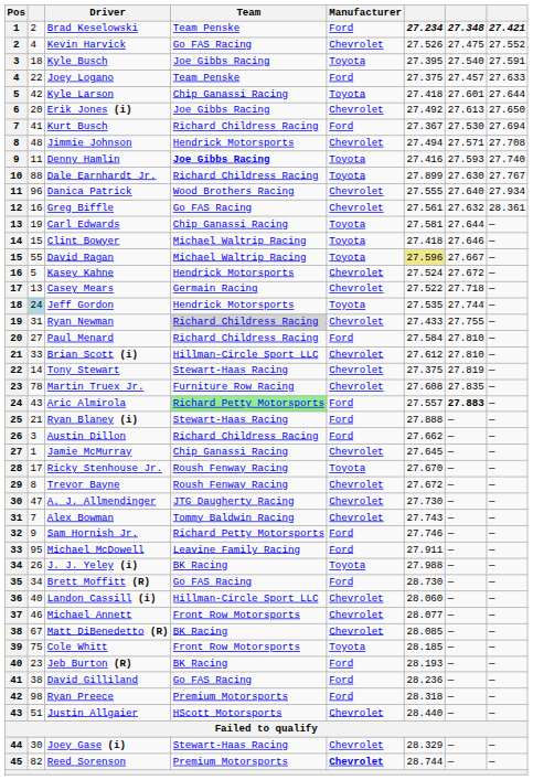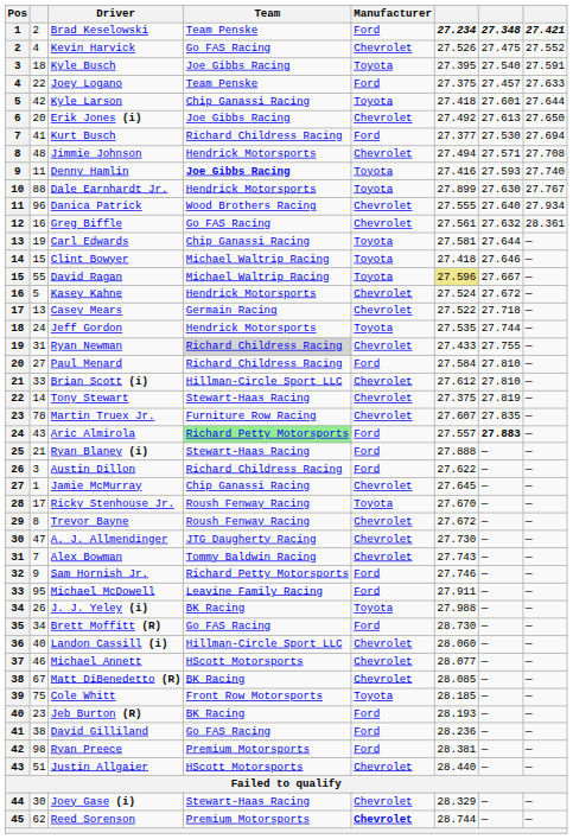Kurt Busch | column 6: 27.367 -> 27.377
Dale Earnhardt Jr. | Team: Richard Childress Racing -> Hendrick Motorsports
Jeff Gordon | column 2: lightblue background -> no background
Martin Truex Jr. | column 6: 27.608 -> 27.607
Austin Dillon | column 6: 27.662 -> 27.622
Michael Annett | Team: Front Row Motorsports -> HScott Motorsports
Ryan Preece | column 6: 28.318 -> 28.381
Reed Sorenson | column 2: 82 -> 62
